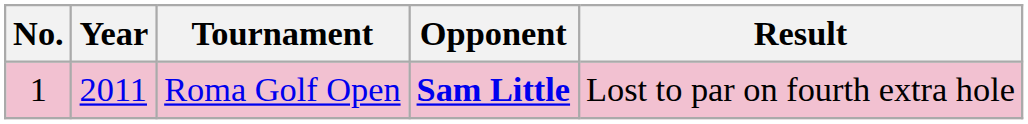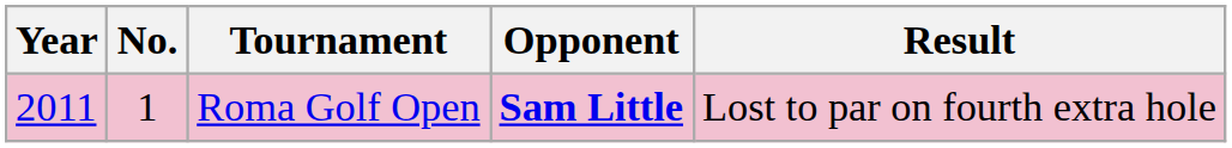columns swapped: No. <-> Year
